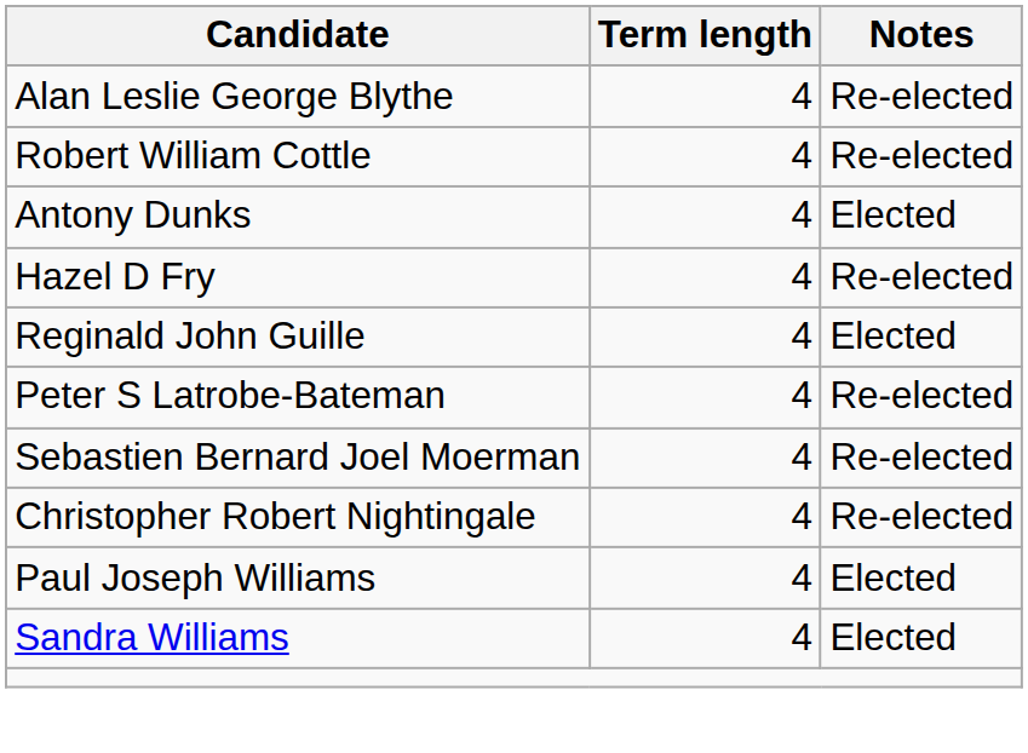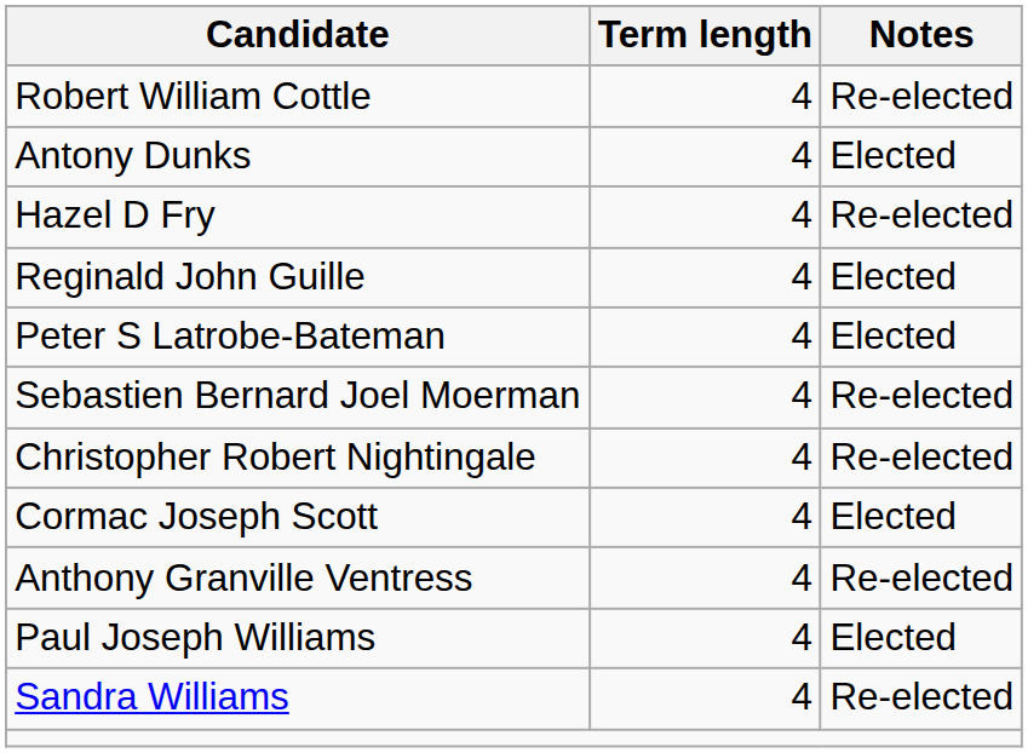- row: Alan Leslie George Blythe | 4 | Re-elected
Peter S Latrobe-Bateman | Notes: Re-elected -> Elected
+ row: Cormac Joseph Scott | 4 | Elected
+ row: Anthony Granville Ventress | 4 | Re-elected
Sandra Williams | Notes: Elected -> Re-elected
